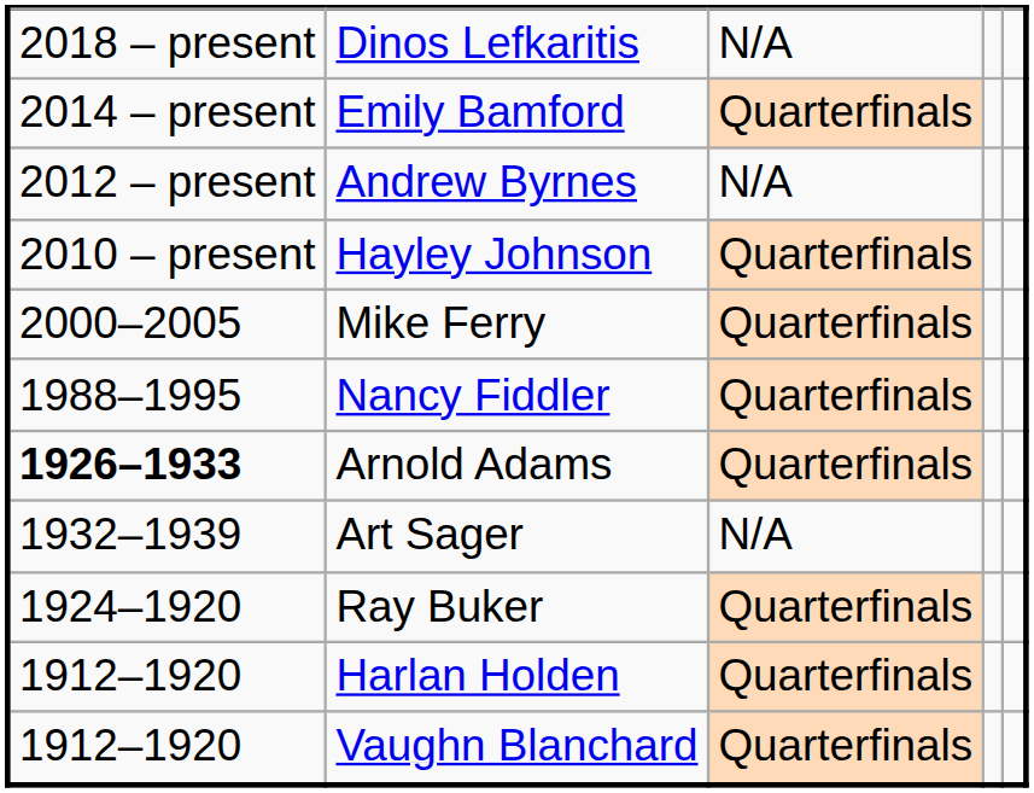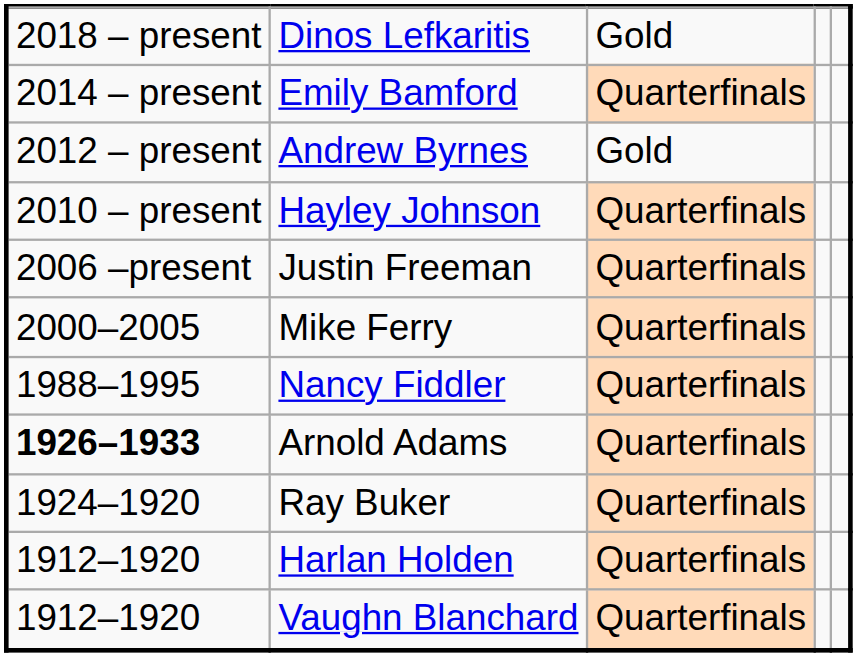Dinos Lefkaritis | column 3: N/A -> Gold
Andrew Byrnes | column 3: N/A -> Gold
+ row: 2006 –present | Justin Freeman | Quarterfinals
- row: 1932–1939 | Art Sager | N/A
